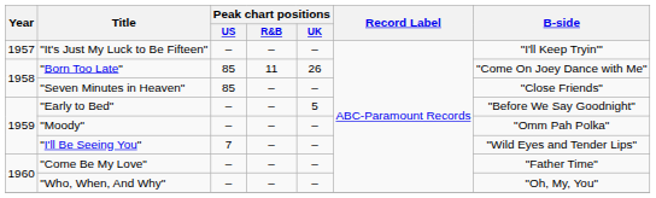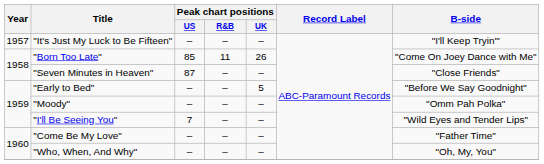"Seven Minutes in Heaven" | Peak chart positions / US: 85 -> 87
